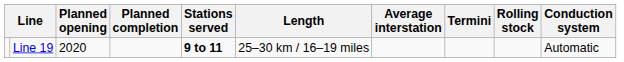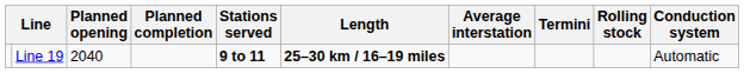Line 19 | Planned opening: 2020 -> 2040
Line 19 | Length: normal -> bold
